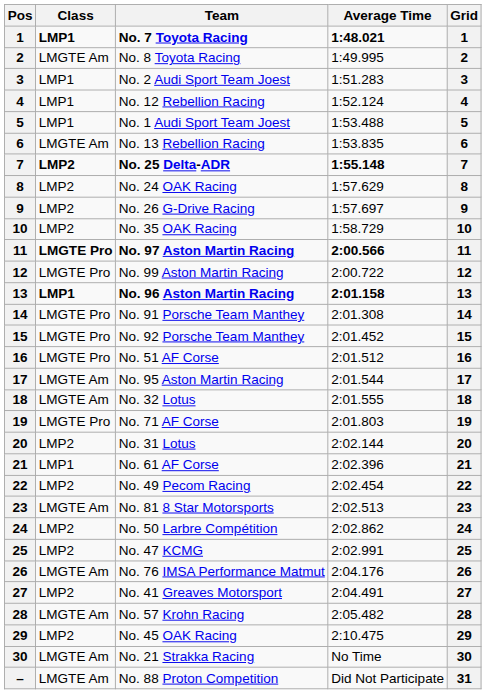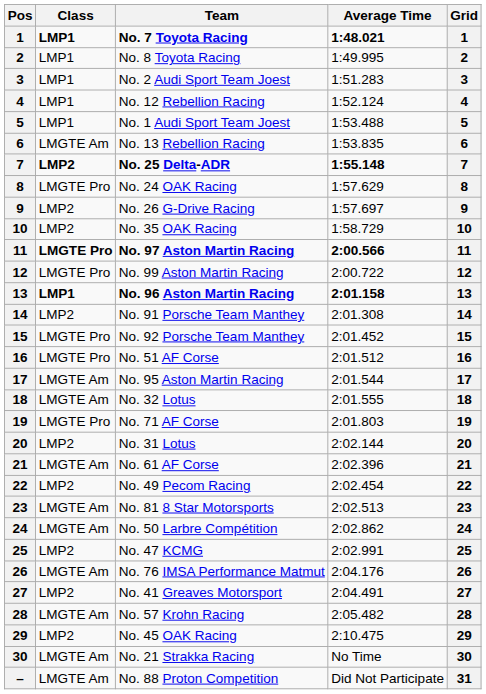No. 8 Toyota Racing | Class: LMGTE Am -> LMP1
No. 24 OAK Racing | Class: LMP2 -> LMGTE Pro
No. 91 Porsche Team Manthey | Class: LMGTE Pro -> LMP2
No. 61 AF Corse | Class: LMP1 -> LMGTE Am
No. 50 Larbre Compétition | Class: LMP2 -> LMGTE Am
